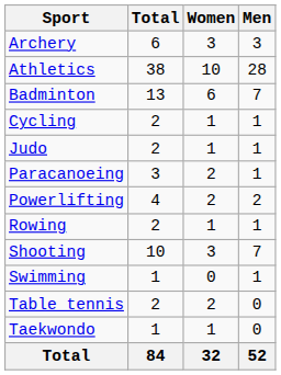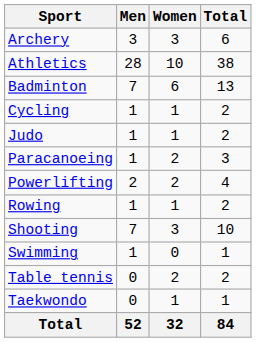columns swapped: Men <-> Total
